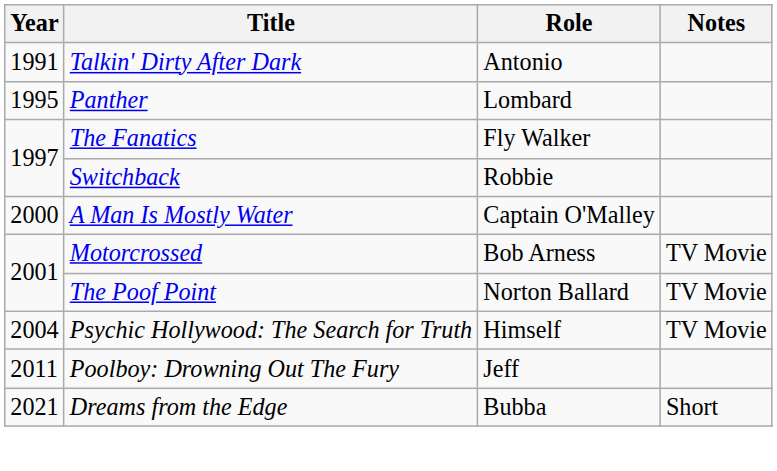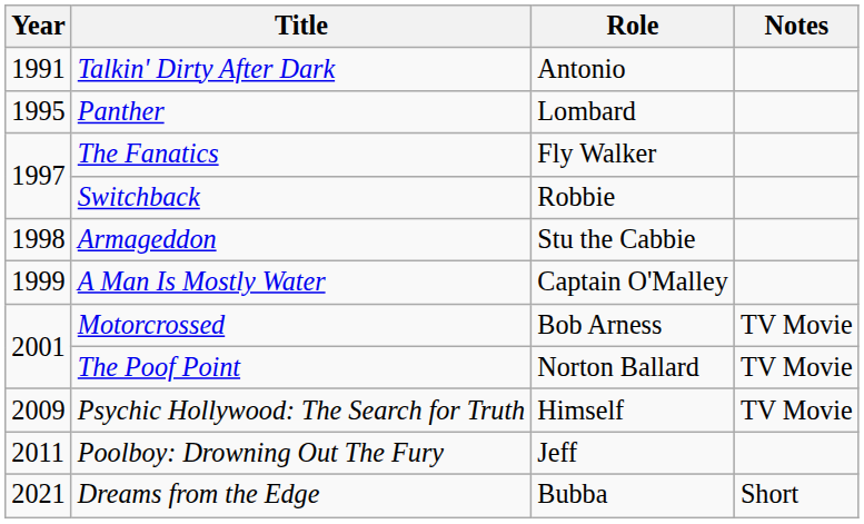+ row: 1998 | Armageddon | Stu the Cabbie
A Man Is Mostly Water | Year: 2000 -> 1999
Psychic Hollywood: The Search for Truth | Year: 2004 -> 2009
